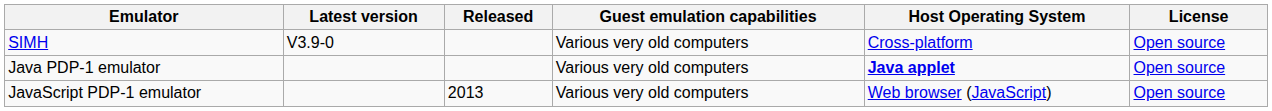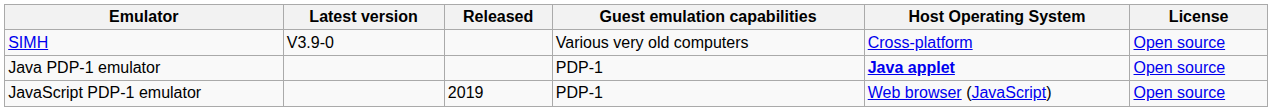Java PDP-1 emulator | Guest emulation capabilities: Various very old computers -> PDP-1
JavaScript PDP-1 emulator | Released: 2013 -> 2019
JavaScript PDP-1 emulator | Guest emulation capabilities: Various very old computers -> PDP-1
